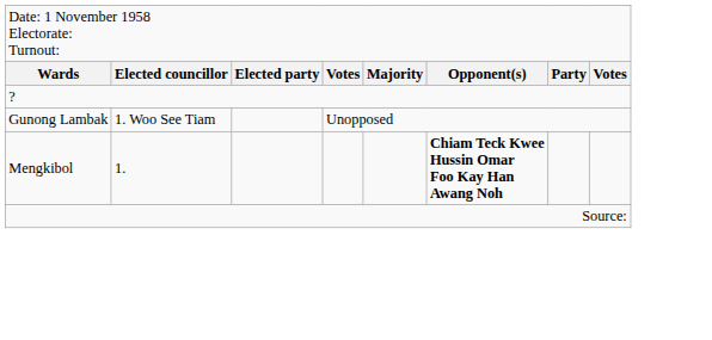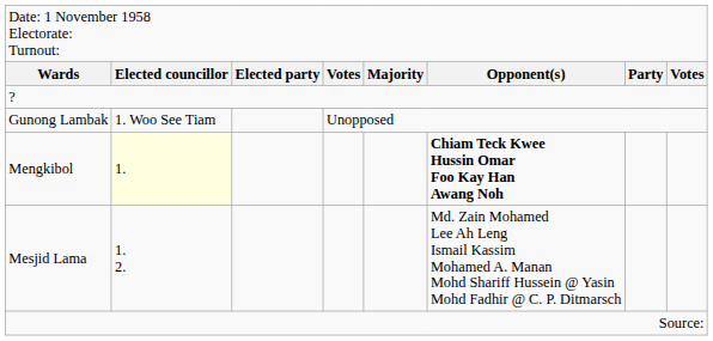Mengkibol | column 2: no background -> lightyellow background
+ row: Mesjid Lama | 1. 2. | Md. Zain Mohamed Lee Ah Leng Ismail Kassim Mohamed A. Manan Mohd Shariff Hussein @ Yasin Mohd Fadhir @ C. P. Ditmarsch
